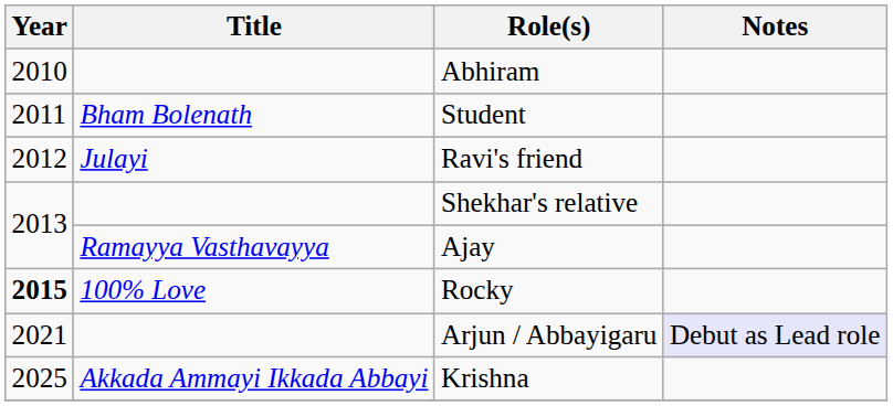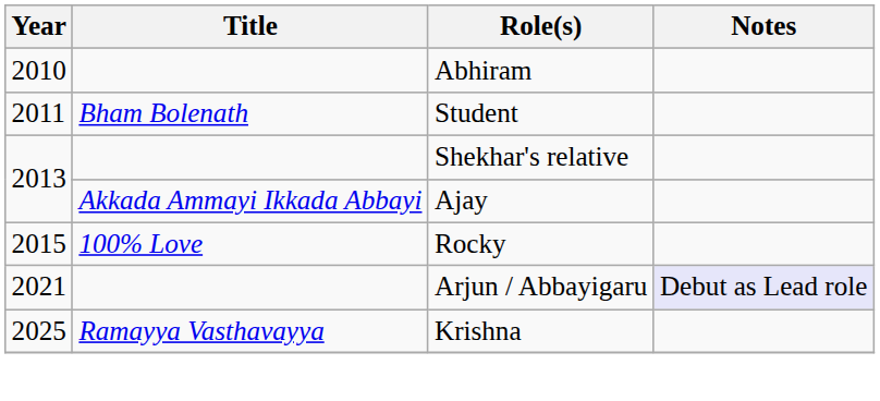- row: 2012 | Julayi | Ravi's friend
Ajay | Title: Ramayya Vasthavayya -> Akkada Ammayi Ikkada Abbayi
Rocky | Year: bold -> normal
Krishna | Title: Akkada Ammayi Ikkada Abbayi -> Ramayya Vasthavayya
